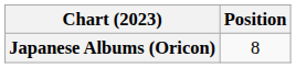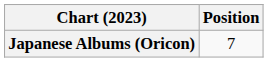Japanese Albums (Oricon) | Position: 8 -> 7
